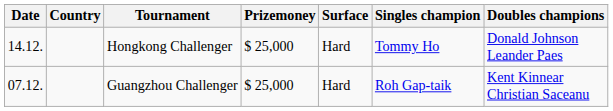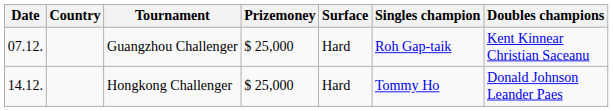rows swapped: Guangzhou Challenger <-> Hongkong Challenger
